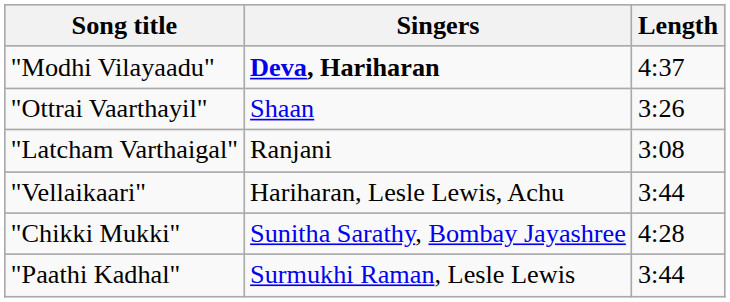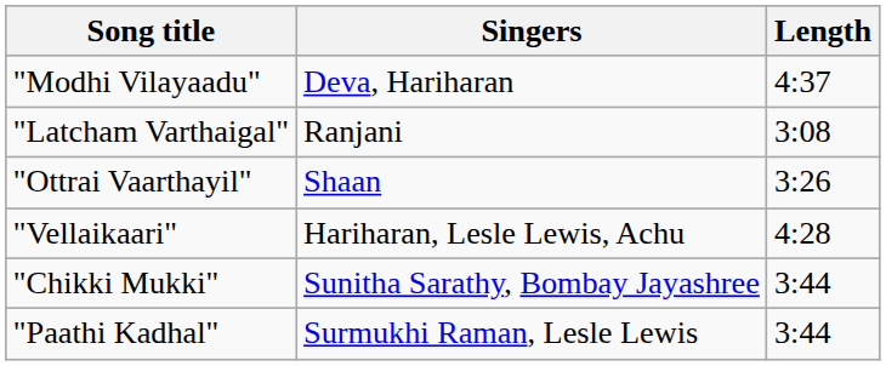"Modhi Vilayaadu" | Singers: bold -> normal
rows swapped: "Latcham Varthaigal" <-> "Ottrai Vaarthayil"
"Vellaikaari" | Length: 3:44 -> 4:28
"Chikki Mukki" | Length: 4:28 -> 3:44
